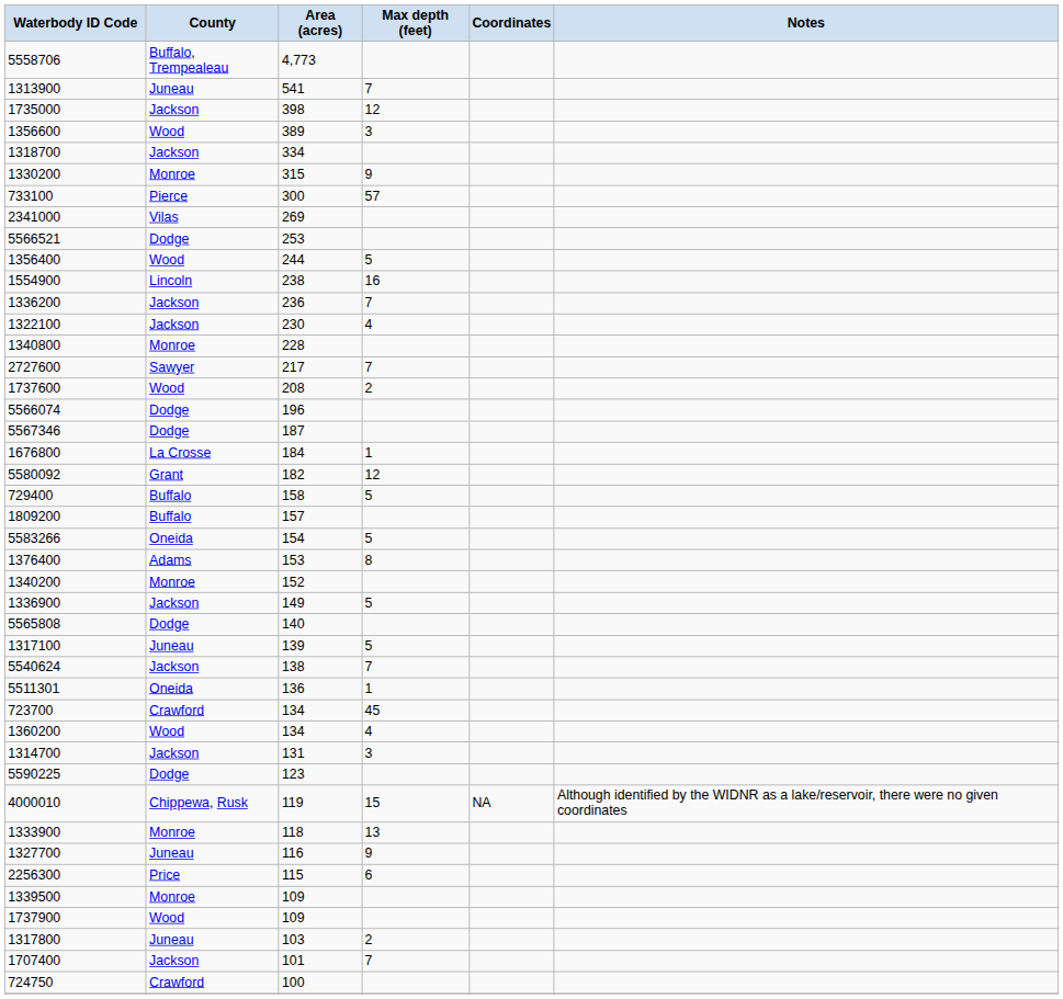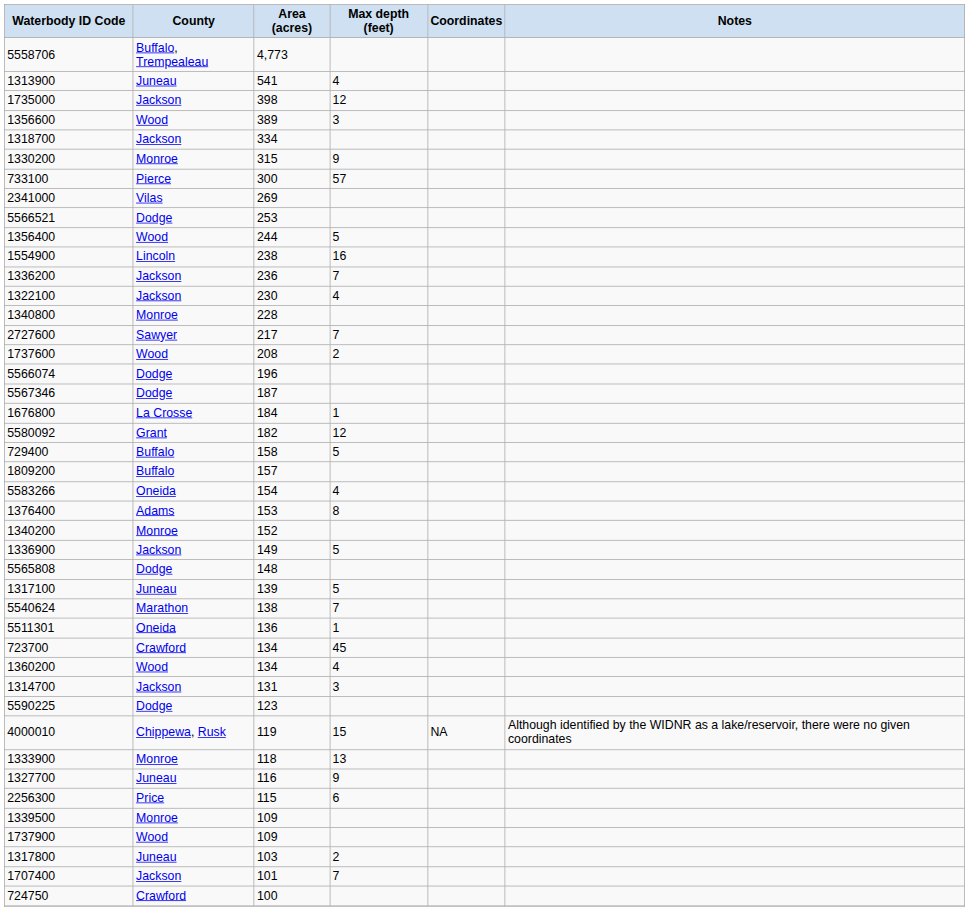1313900 | Max depth (feet): 7 -> 4
5583266 | Max depth (feet): 5 -> 4
5565808 | Area (acres): 140 -> 148
5540624 | County: Jackson -> Marathon
